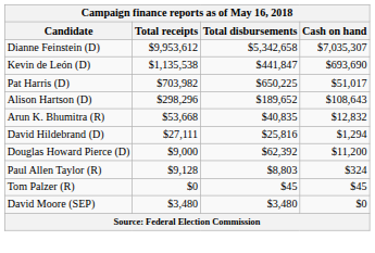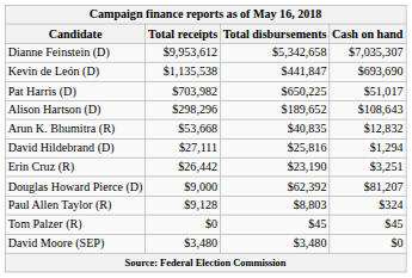+ row: Erin Cruz (R) | $26,442 | $23,190 | $3,251
Douglas Howard Pierce (D) | Cash on hand: $11,200 -> $81,207
